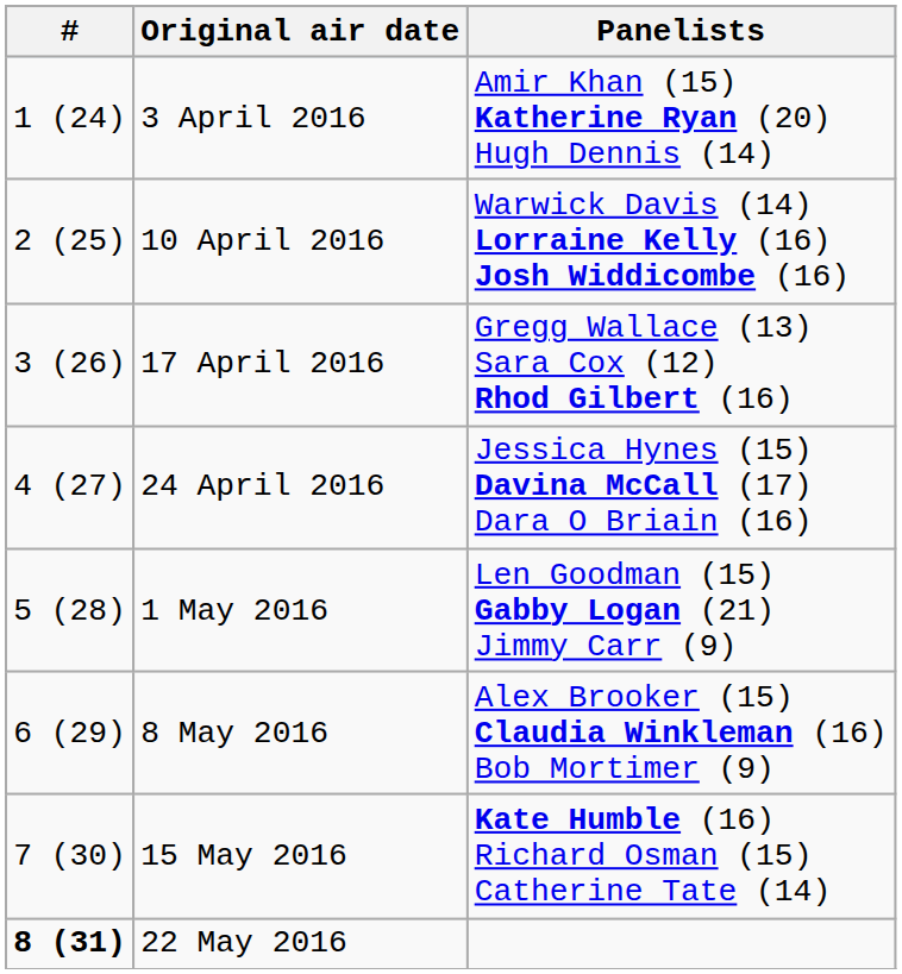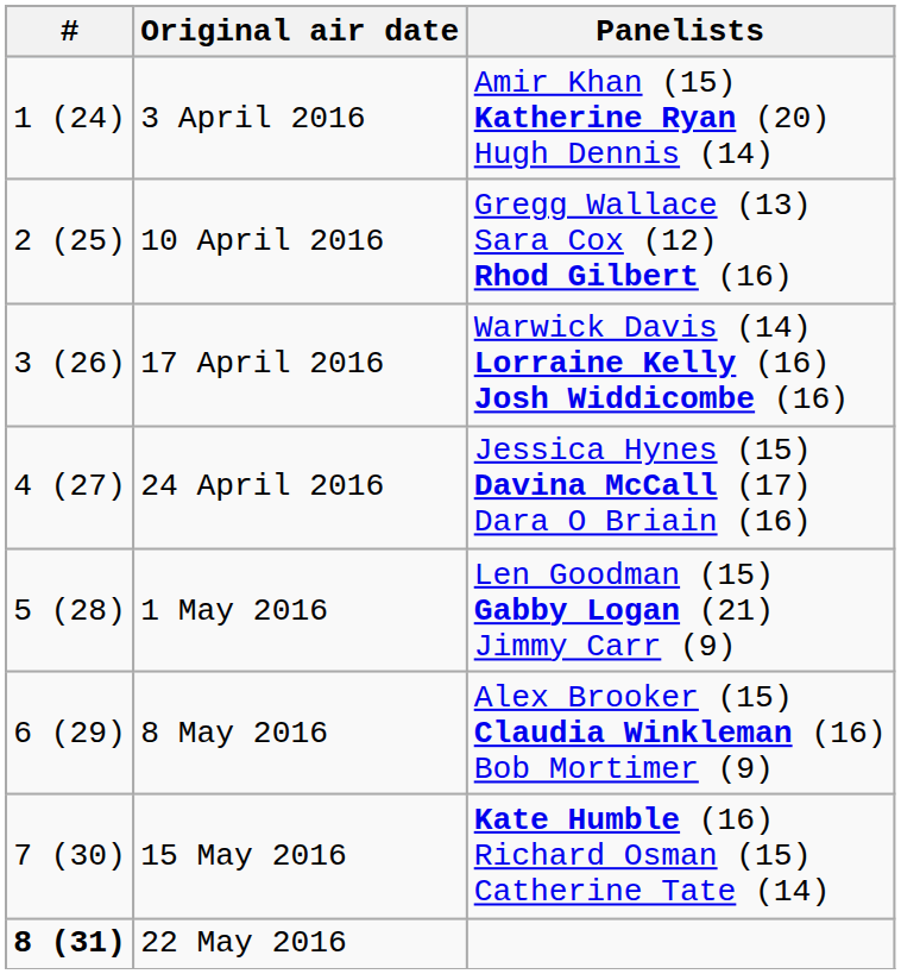10 April 2016 | Panelists: Warwick Davis (14) Lorraine Kelly (16) Josh Widdicombe (16) -> Gregg Wallace (13) Sara Cox (12) Rhod Gilbert (16)
17 April 2016 | Panelists: Gregg Wallace (13) Sara Cox (12) Rhod Gilbert (16) -> Warwick Davis (14) Lorraine Kelly (16) Josh Widdicombe (16)
